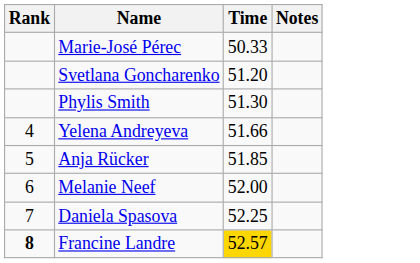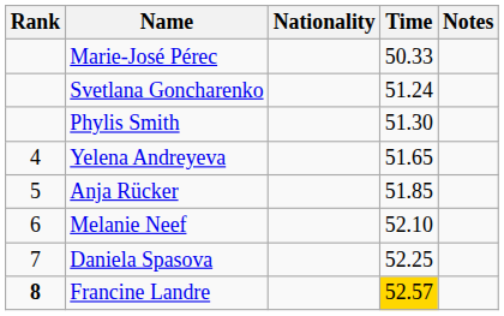+ column: Nationality
Svetlana Goncharenko | Time: 51.20 -> 51.24
Yelena Andreyeva | Time: 51.66 -> 51.65
Melanie Neef | Time: 52.00 -> 52.10
